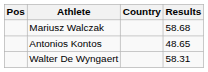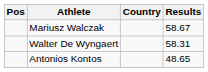Mariusz Walczak | Results: 58.68 -> 58.67
rows swapped: Walter De Wyngaert <-> Antonios Kontos
